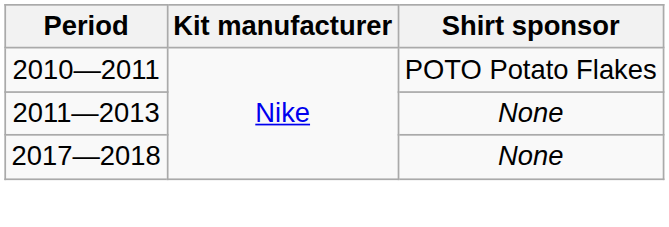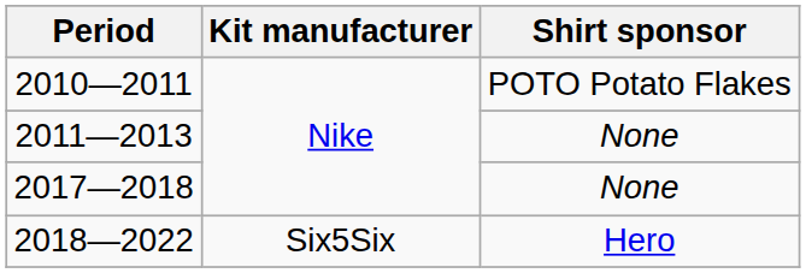+ row: 2018—2022 | Six5Six | Hero
